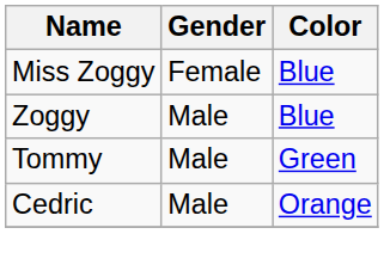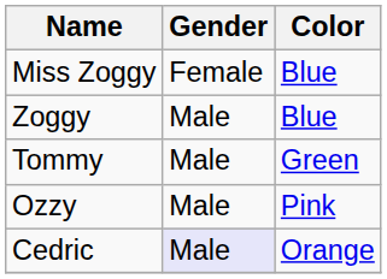+ row: Ozzy | Male | Pink
Cedric | Gender: no background -> lavender background
